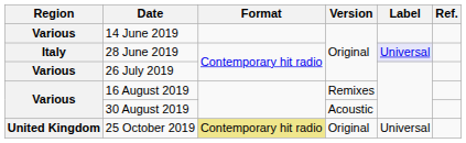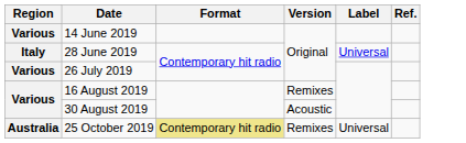28 June 2019 | Label: lavender background -> no background
25 October 2019 | Region: United Kingdom -> Australia
25 October 2019 | Version: Original -> Remixes
